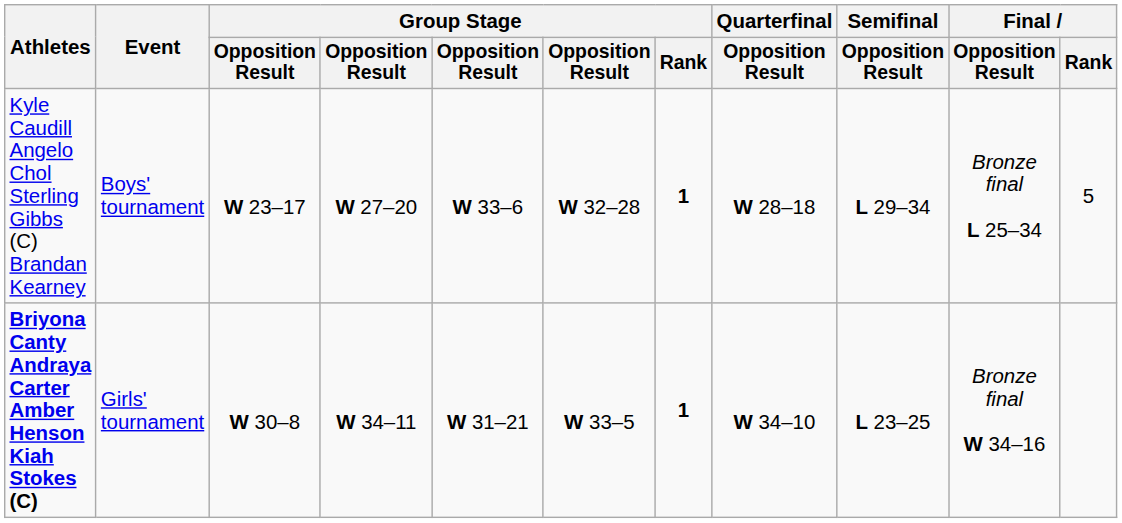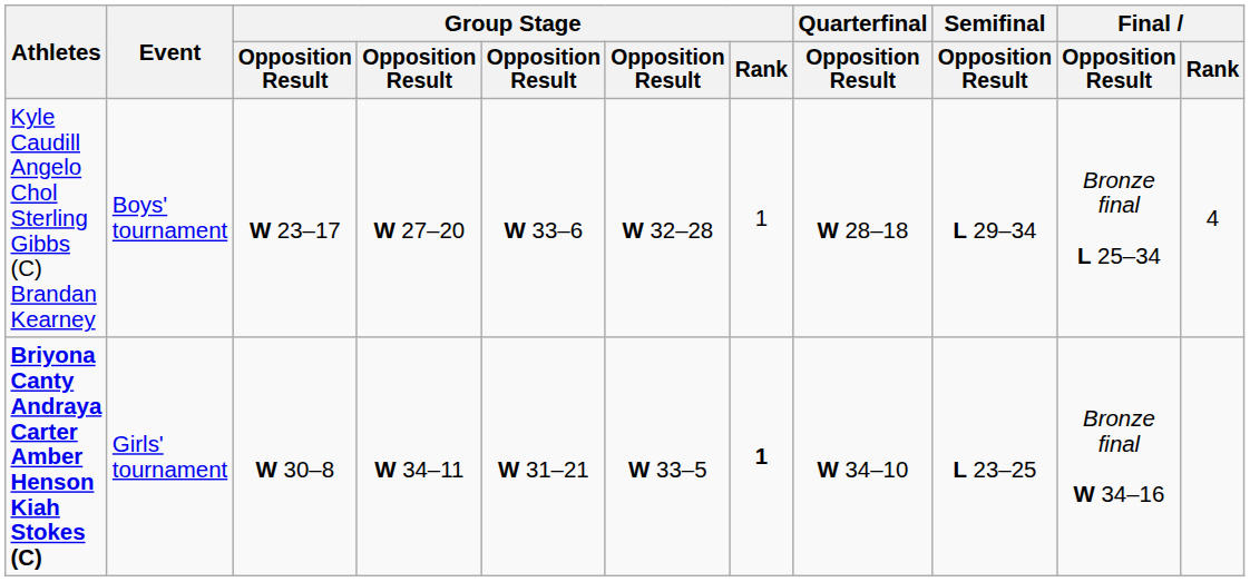Kyle Caudill Angelo Chol Sterling Gibbs (C) Brandan Kearney | Group Stage / Rank: bold -> normal
Kyle Caudill Angelo Chol Sterling Gibbs (C) Brandan Kearney | Final / Rank: 5 -> 4
